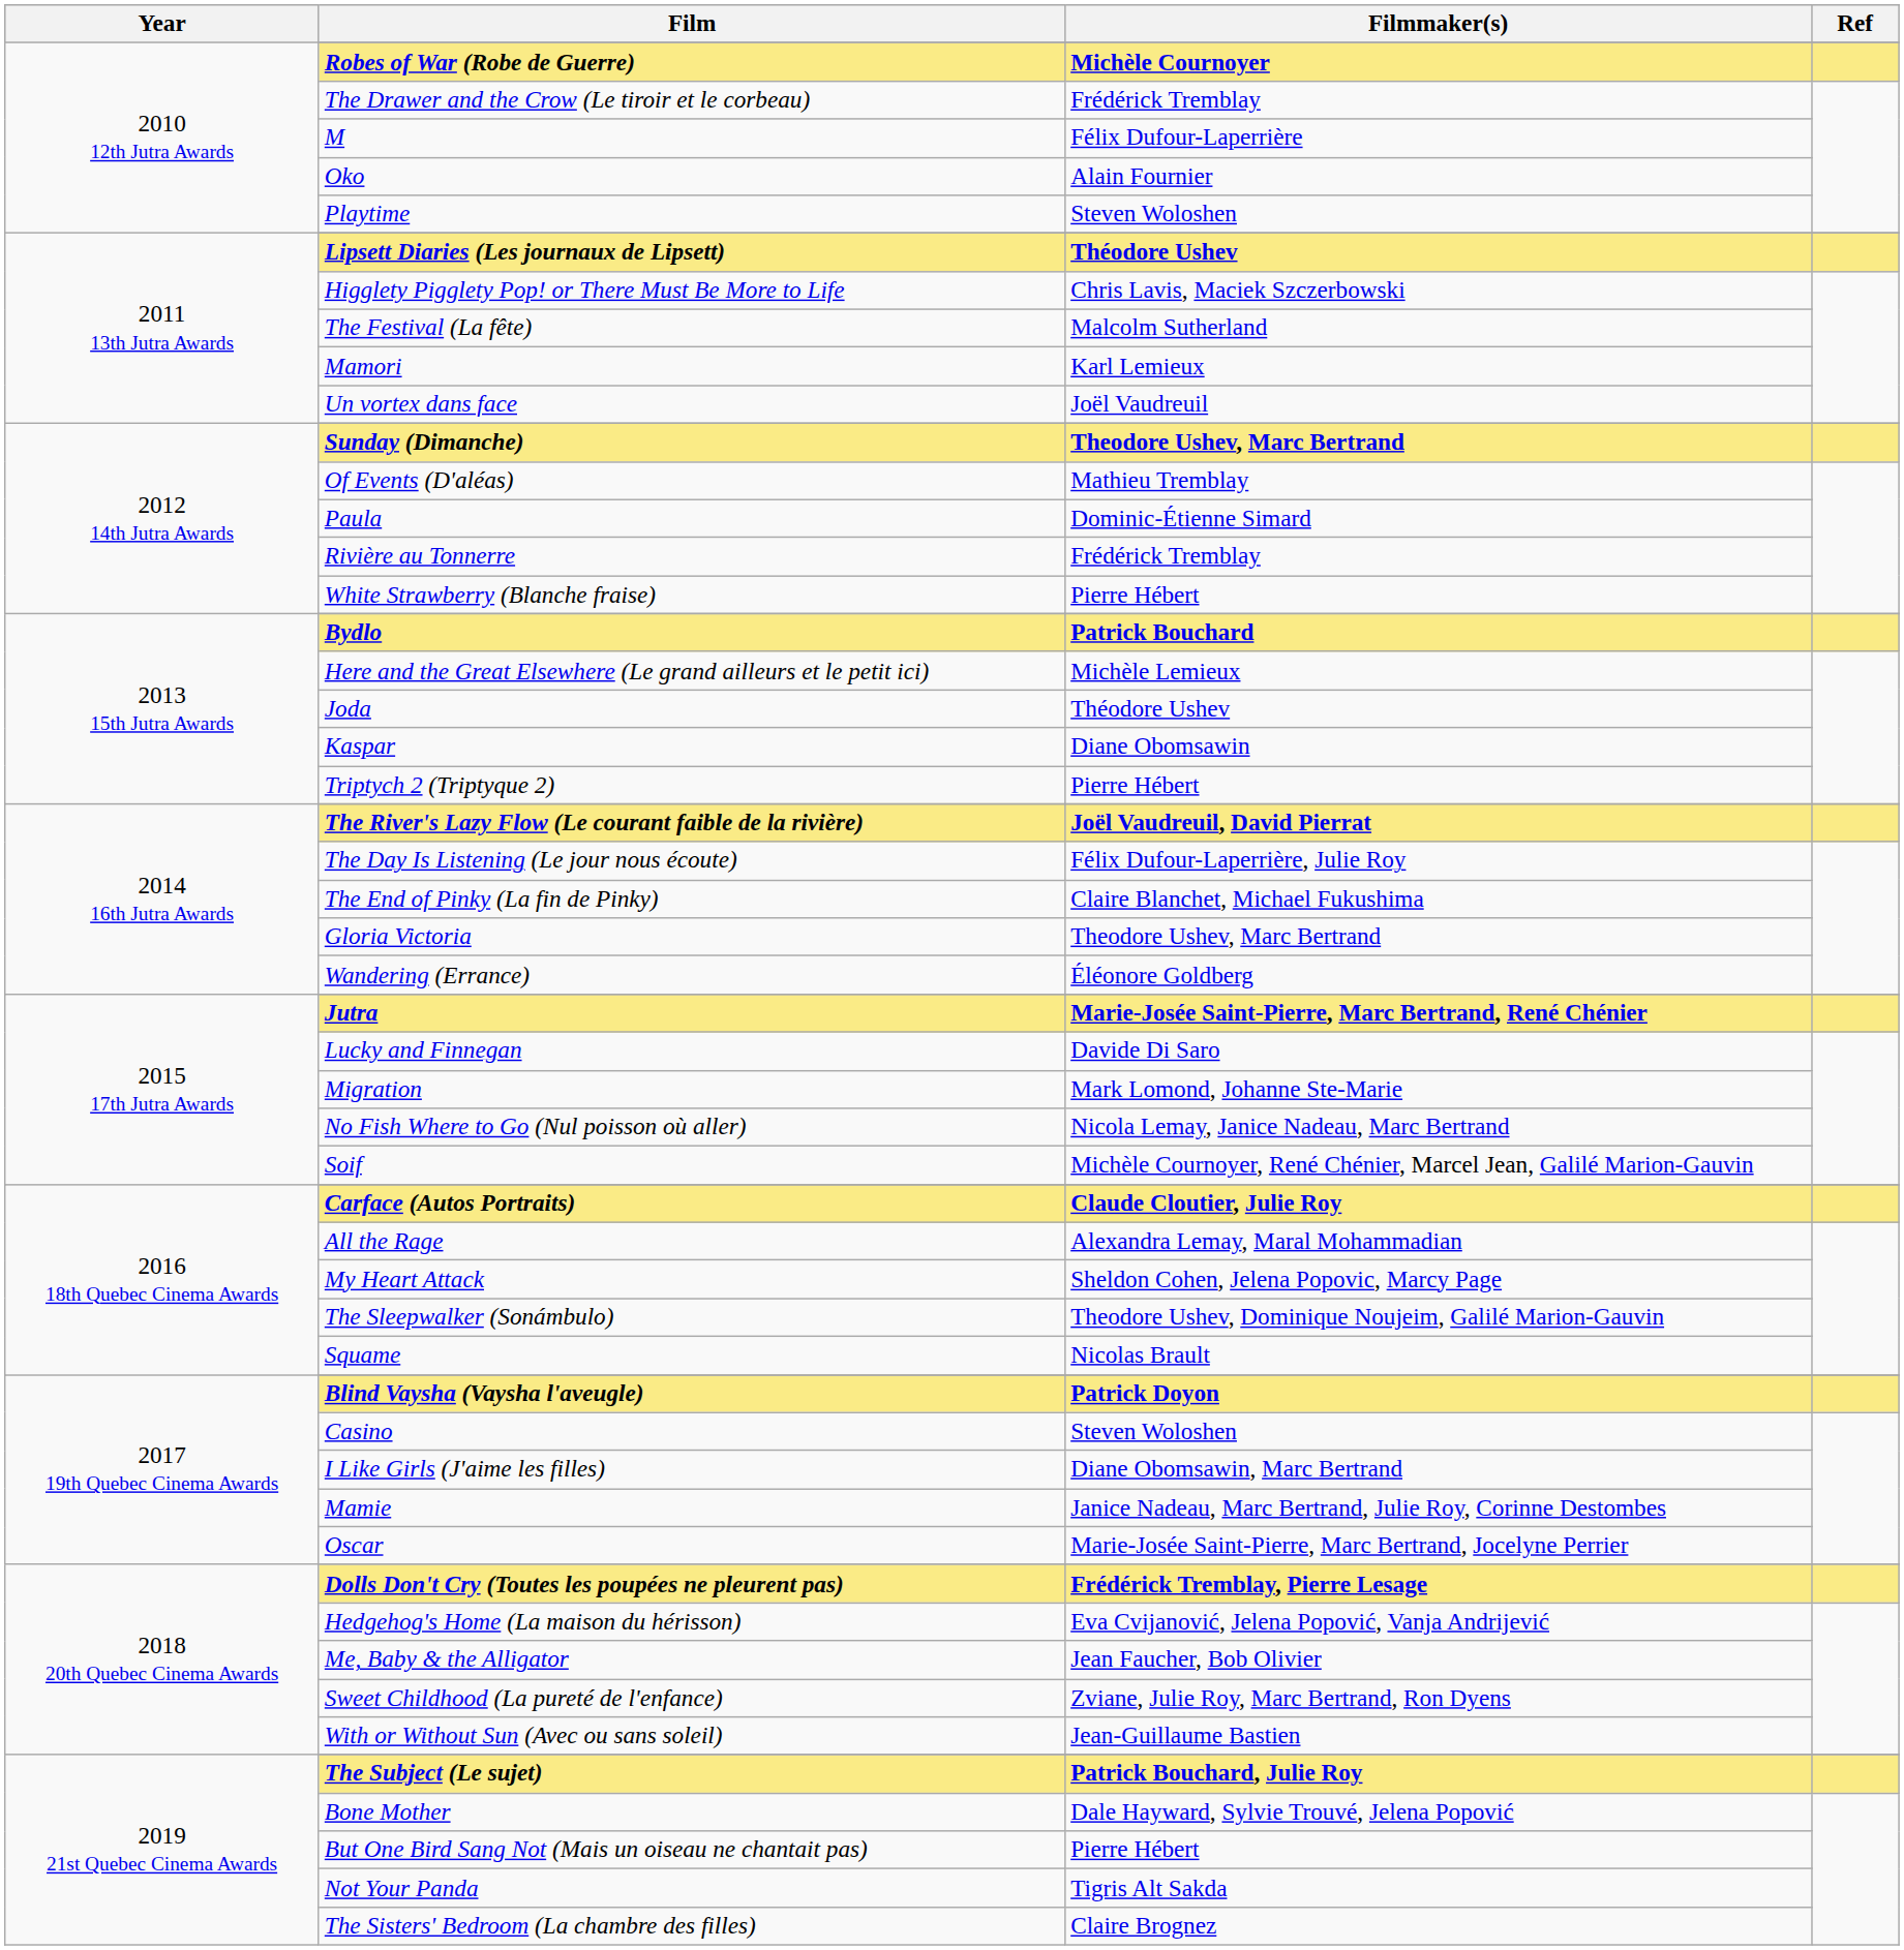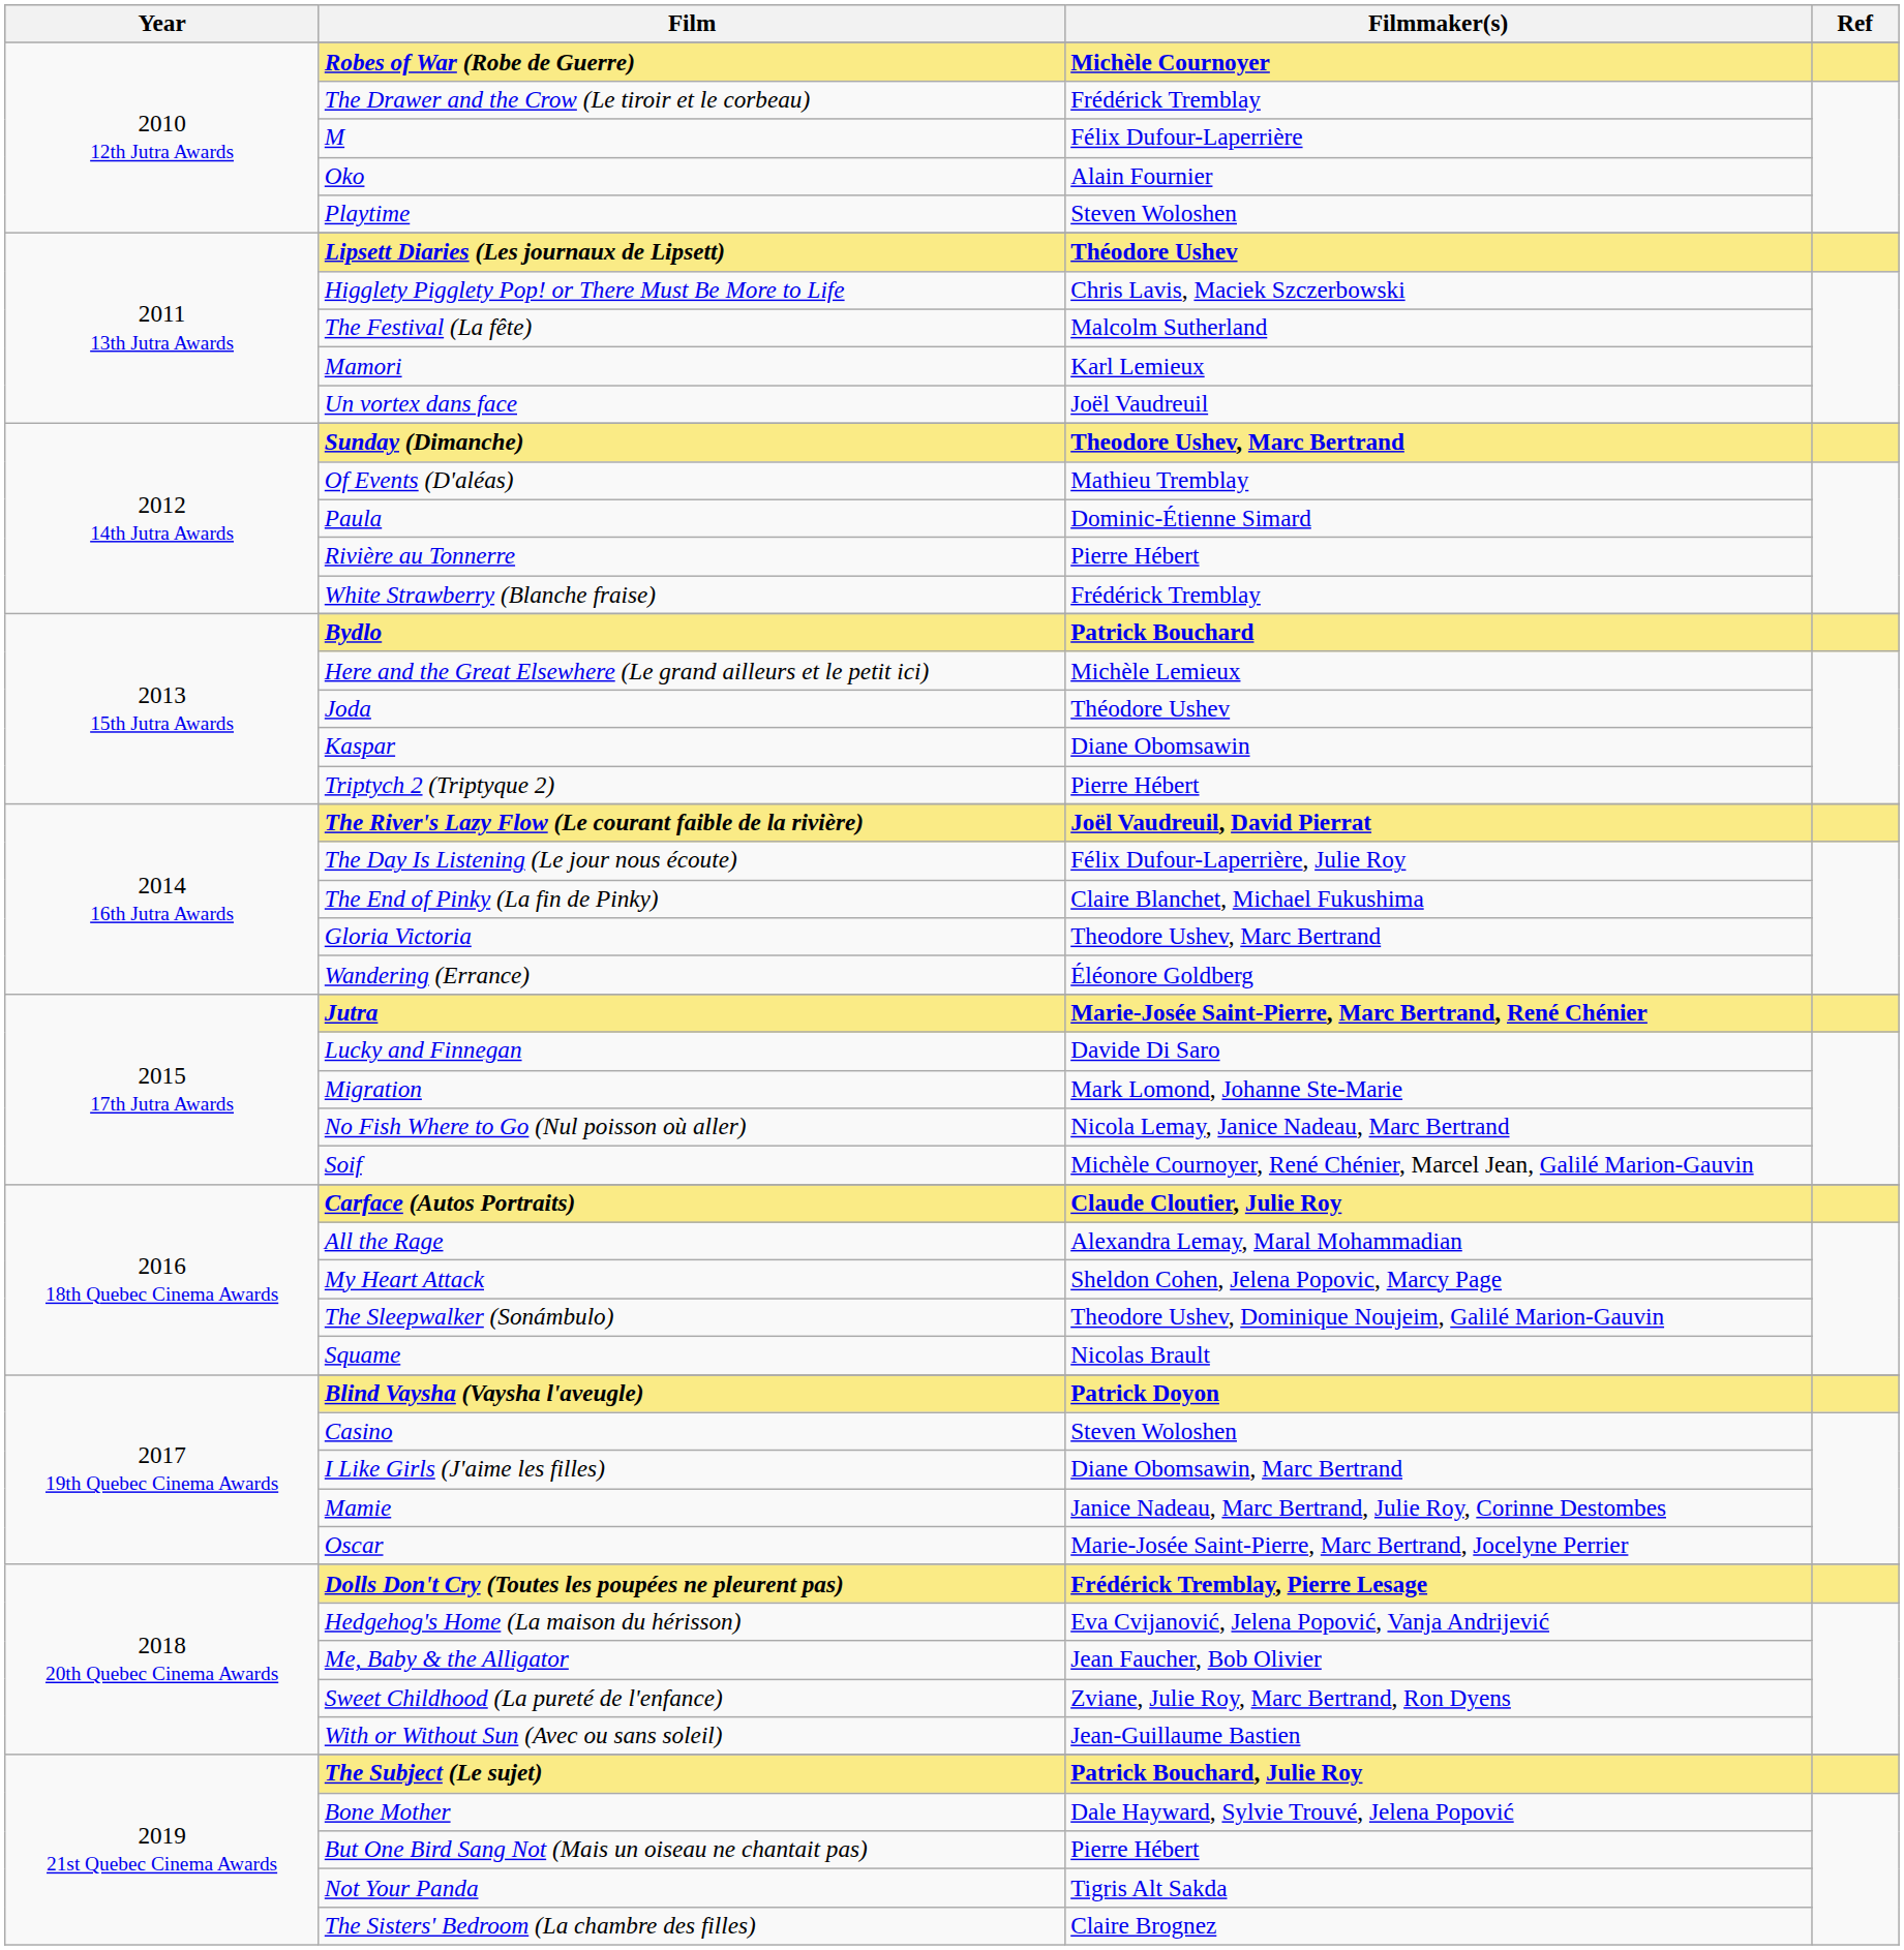Rivière au Tonnerre | Filmmaker(s): Frédérick Tremblay -> Pierre Hébert
White Strawberry (Blanche fraise) | Filmmaker(s): Pierre Hébert -> Frédérick Tremblay
